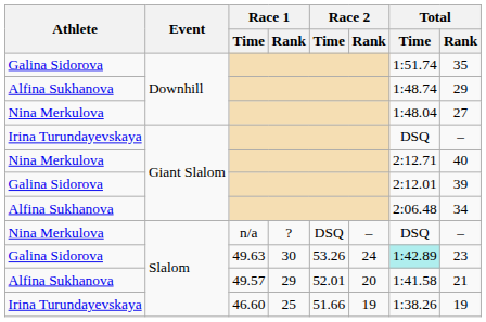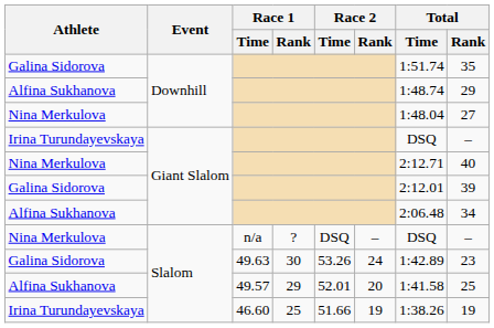49.63 | Total / Time: paleturquoise background -> no background
49.57 | Total / Rank: 21 -> 25
